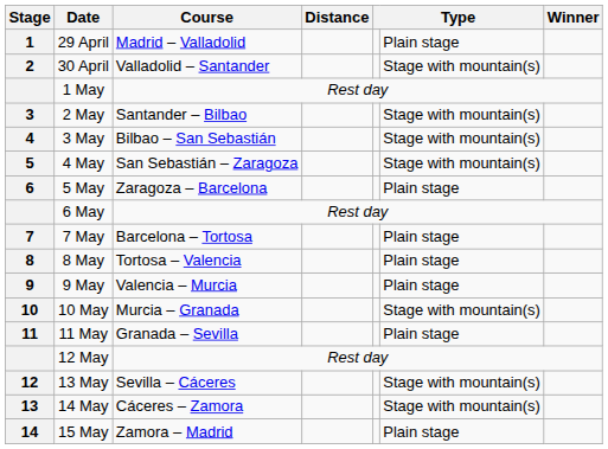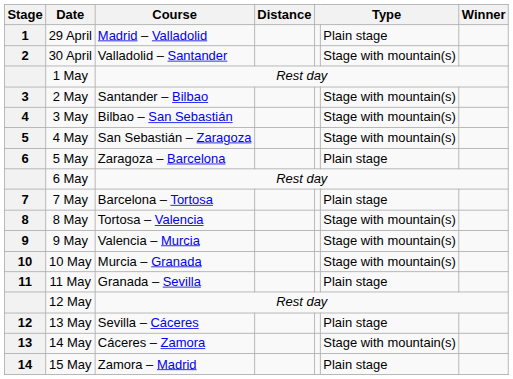8 May | column 6: Plain stage -> Stage with mountain(s)
9 May | column 6: Plain stage -> Stage with mountain(s)
13 May | column 6: Stage with mountain(s) -> Plain stage
